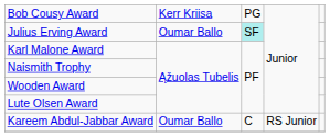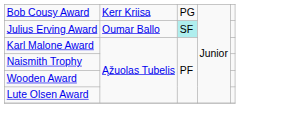- row: Kareem Abdul-Jabbar Award | Oumar Ballo | C | RS Junior
